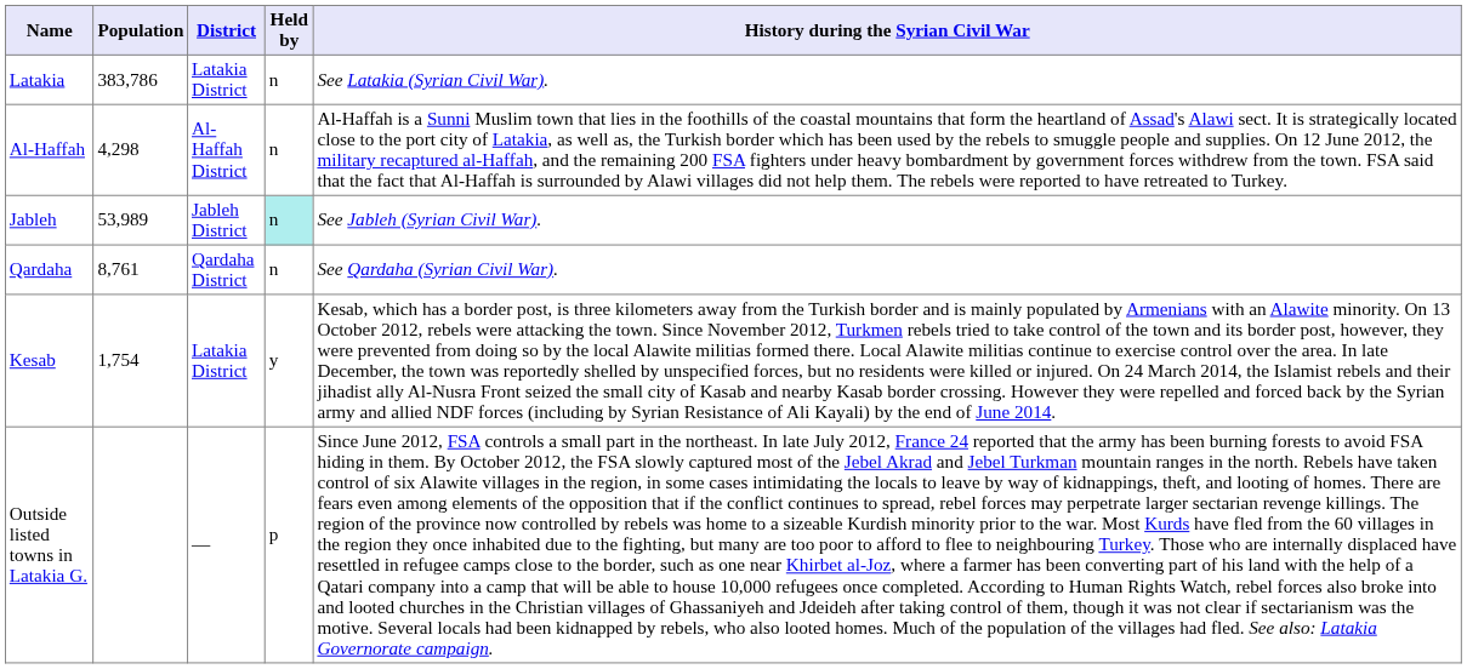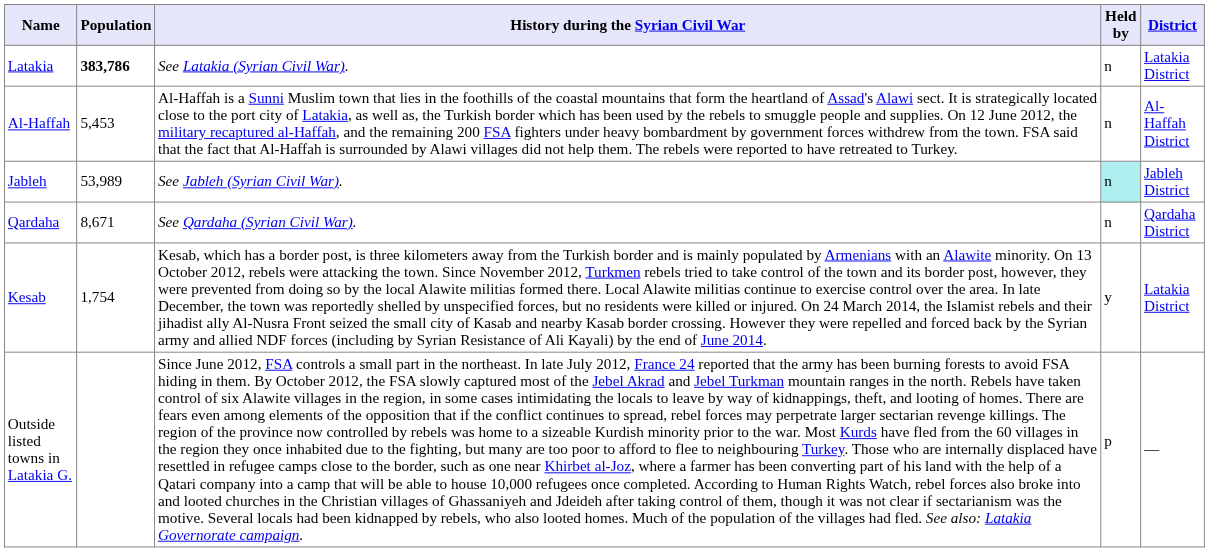columns swapped: District <-> History during the Syrian Civil War
Latakia | Population: normal -> bold
Al-Haffah | Population: 4,298 -> 5,453
Qardaha | Population: 8,761 -> 8,671
